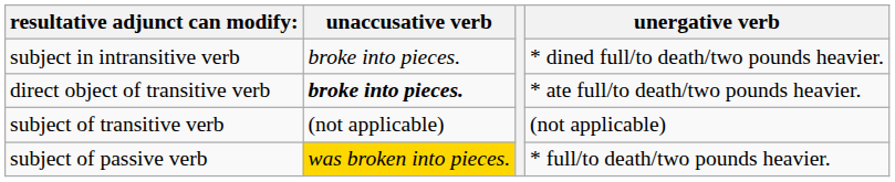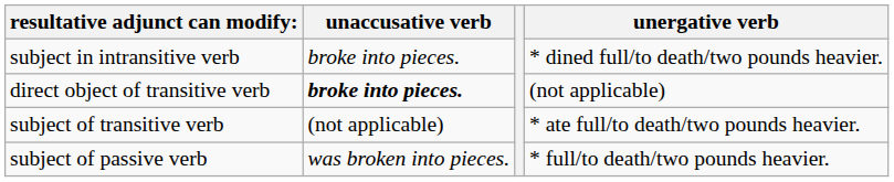direct object of transitive verb | unergative verb: * ate full/to death/two pounds heavier. -> (not applicable)
subject of transitive verb | unergative verb: (not applicable) -> * ate full/to death/two pounds heavier.
subject of passive verb | unaccusative verb: gold background -> no background
